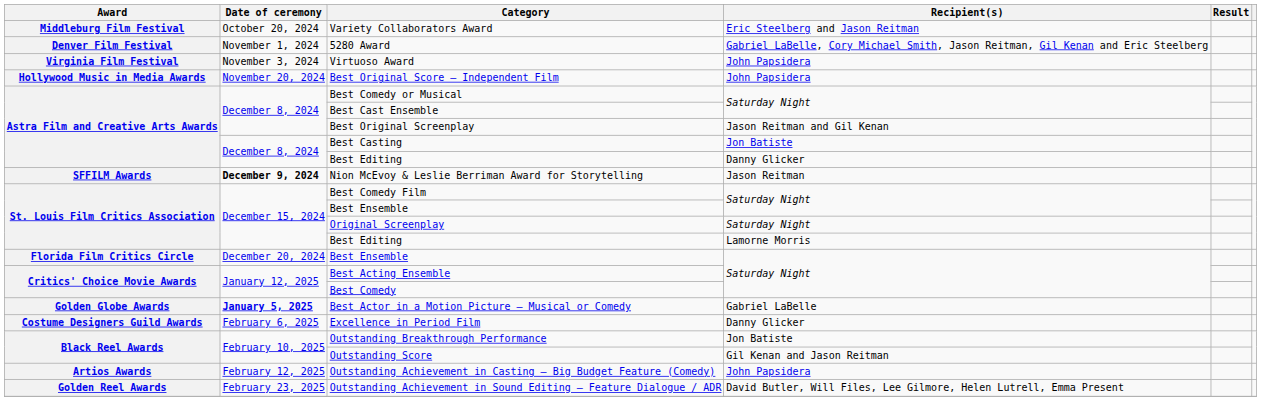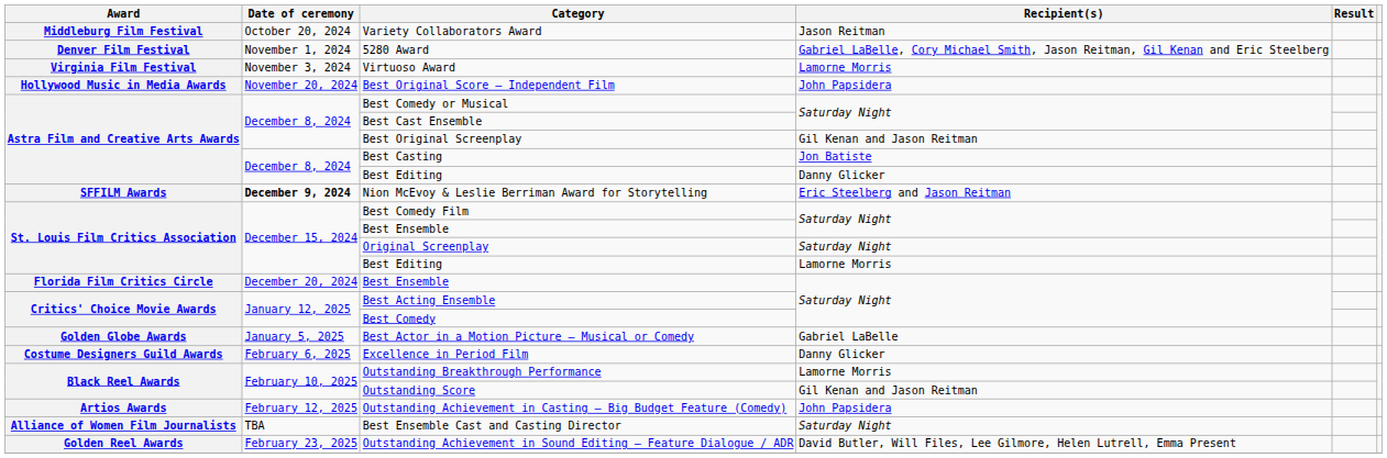Variety Collaborators Award | Recipient(s): Eric Steelberg and Jason Reitman -> Jason Reitman
Virtuoso Award | Recipient(s): John Papsidera -> Lamorne Morris
Best Original Screenplay | Recipient(s): Jason Reitman and Gil Kenan -> Gil Kenan and Jason Reitman
Nion McEvoy & Leslie Berriman Award for Storytelling | Recipient(s): Jason Reitman -> Eric Steelberg and Jason Reitman
Best Actor in a Motion Picture – Musical or Comedy | Date of ceremony: bold -> normal
Outstanding Breakthrough Performance | Recipient(s): Jon Batiste -> Lamorne Morris
+ row: Alliance of Women Film Journalists | TBA | Best Ensemble Cast and Casting Director | Saturday Night
